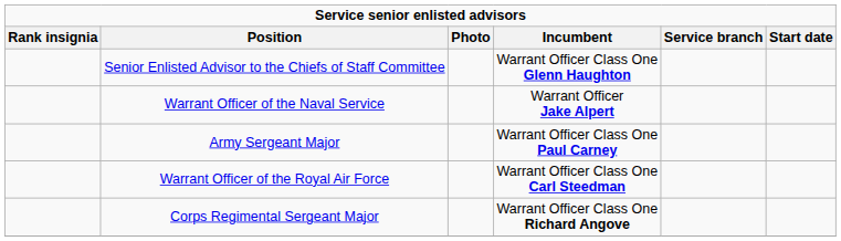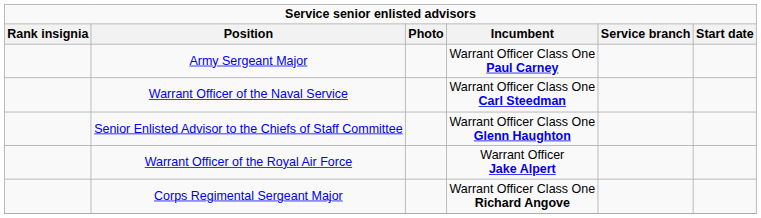rows swapped: Senior Enlisted Advisor to the Chiefs of Staff Committee <-> Army Sergeant Major
Warrant Officer of the Naval Service | Incumbent: Warrant Officer Jake Alpert -> Warrant Officer Class One Carl Steedman
Warrant Officer of the Royal Air Force | Incumbent: Warrant Officer Class One Carl Steedman -> Warrant Officer Jake Alpert
